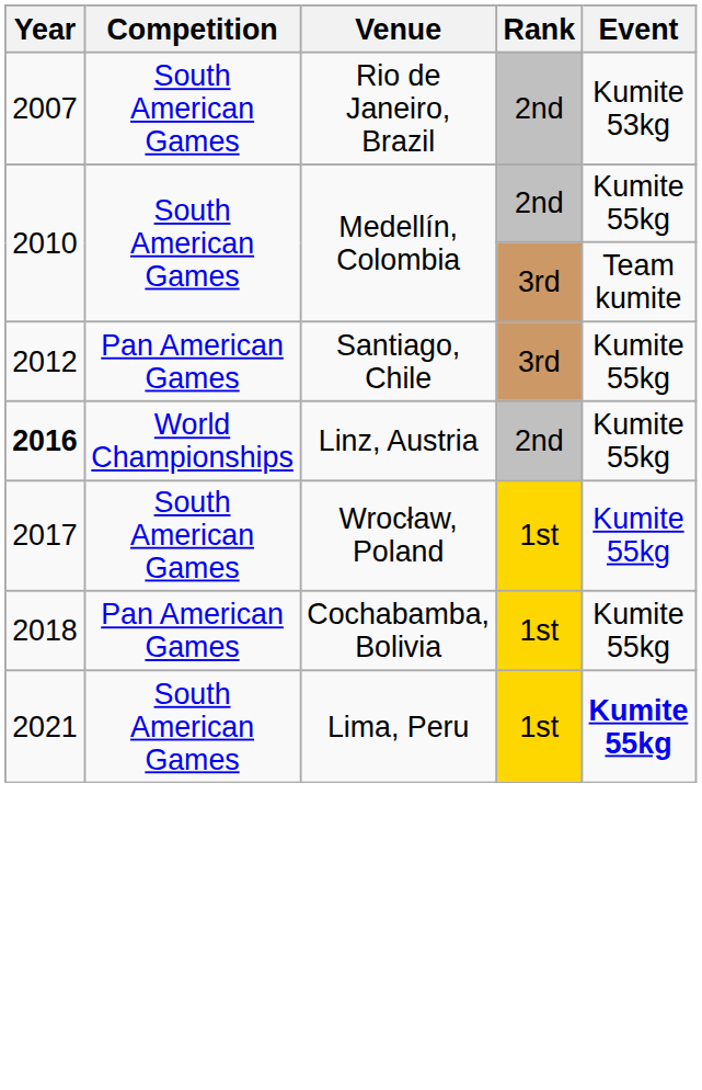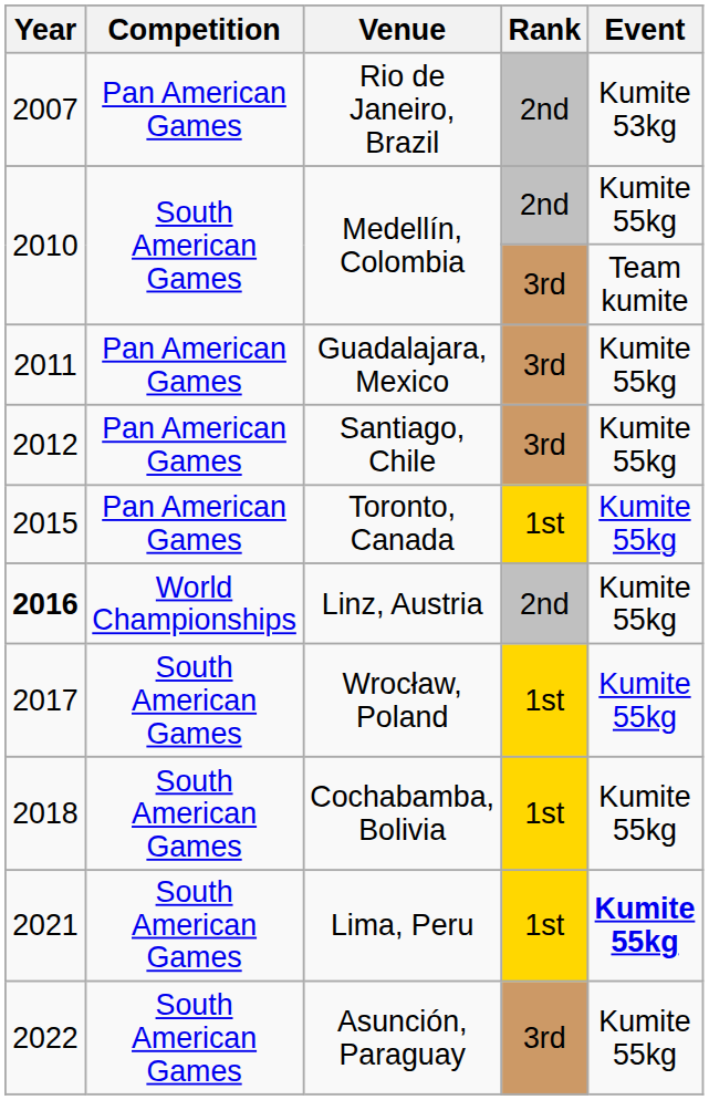Rio de Janeiro, Brazil | Competition: South American Games -> Pan American Games
+ row: 2011 | Pan American Games | Guadalajara, Mexico | 3rd | Kumite 55kg
+ row: 2015 | Pan American Games | Toronto, Canada | 1st | Kumite 55kg
Cochabamba, Bolivia | Competition: Pan American Games -> South American Games
+ row: 2022 | South American Games | Asunción, Paraguay | 3rd | Kumite 55kg
